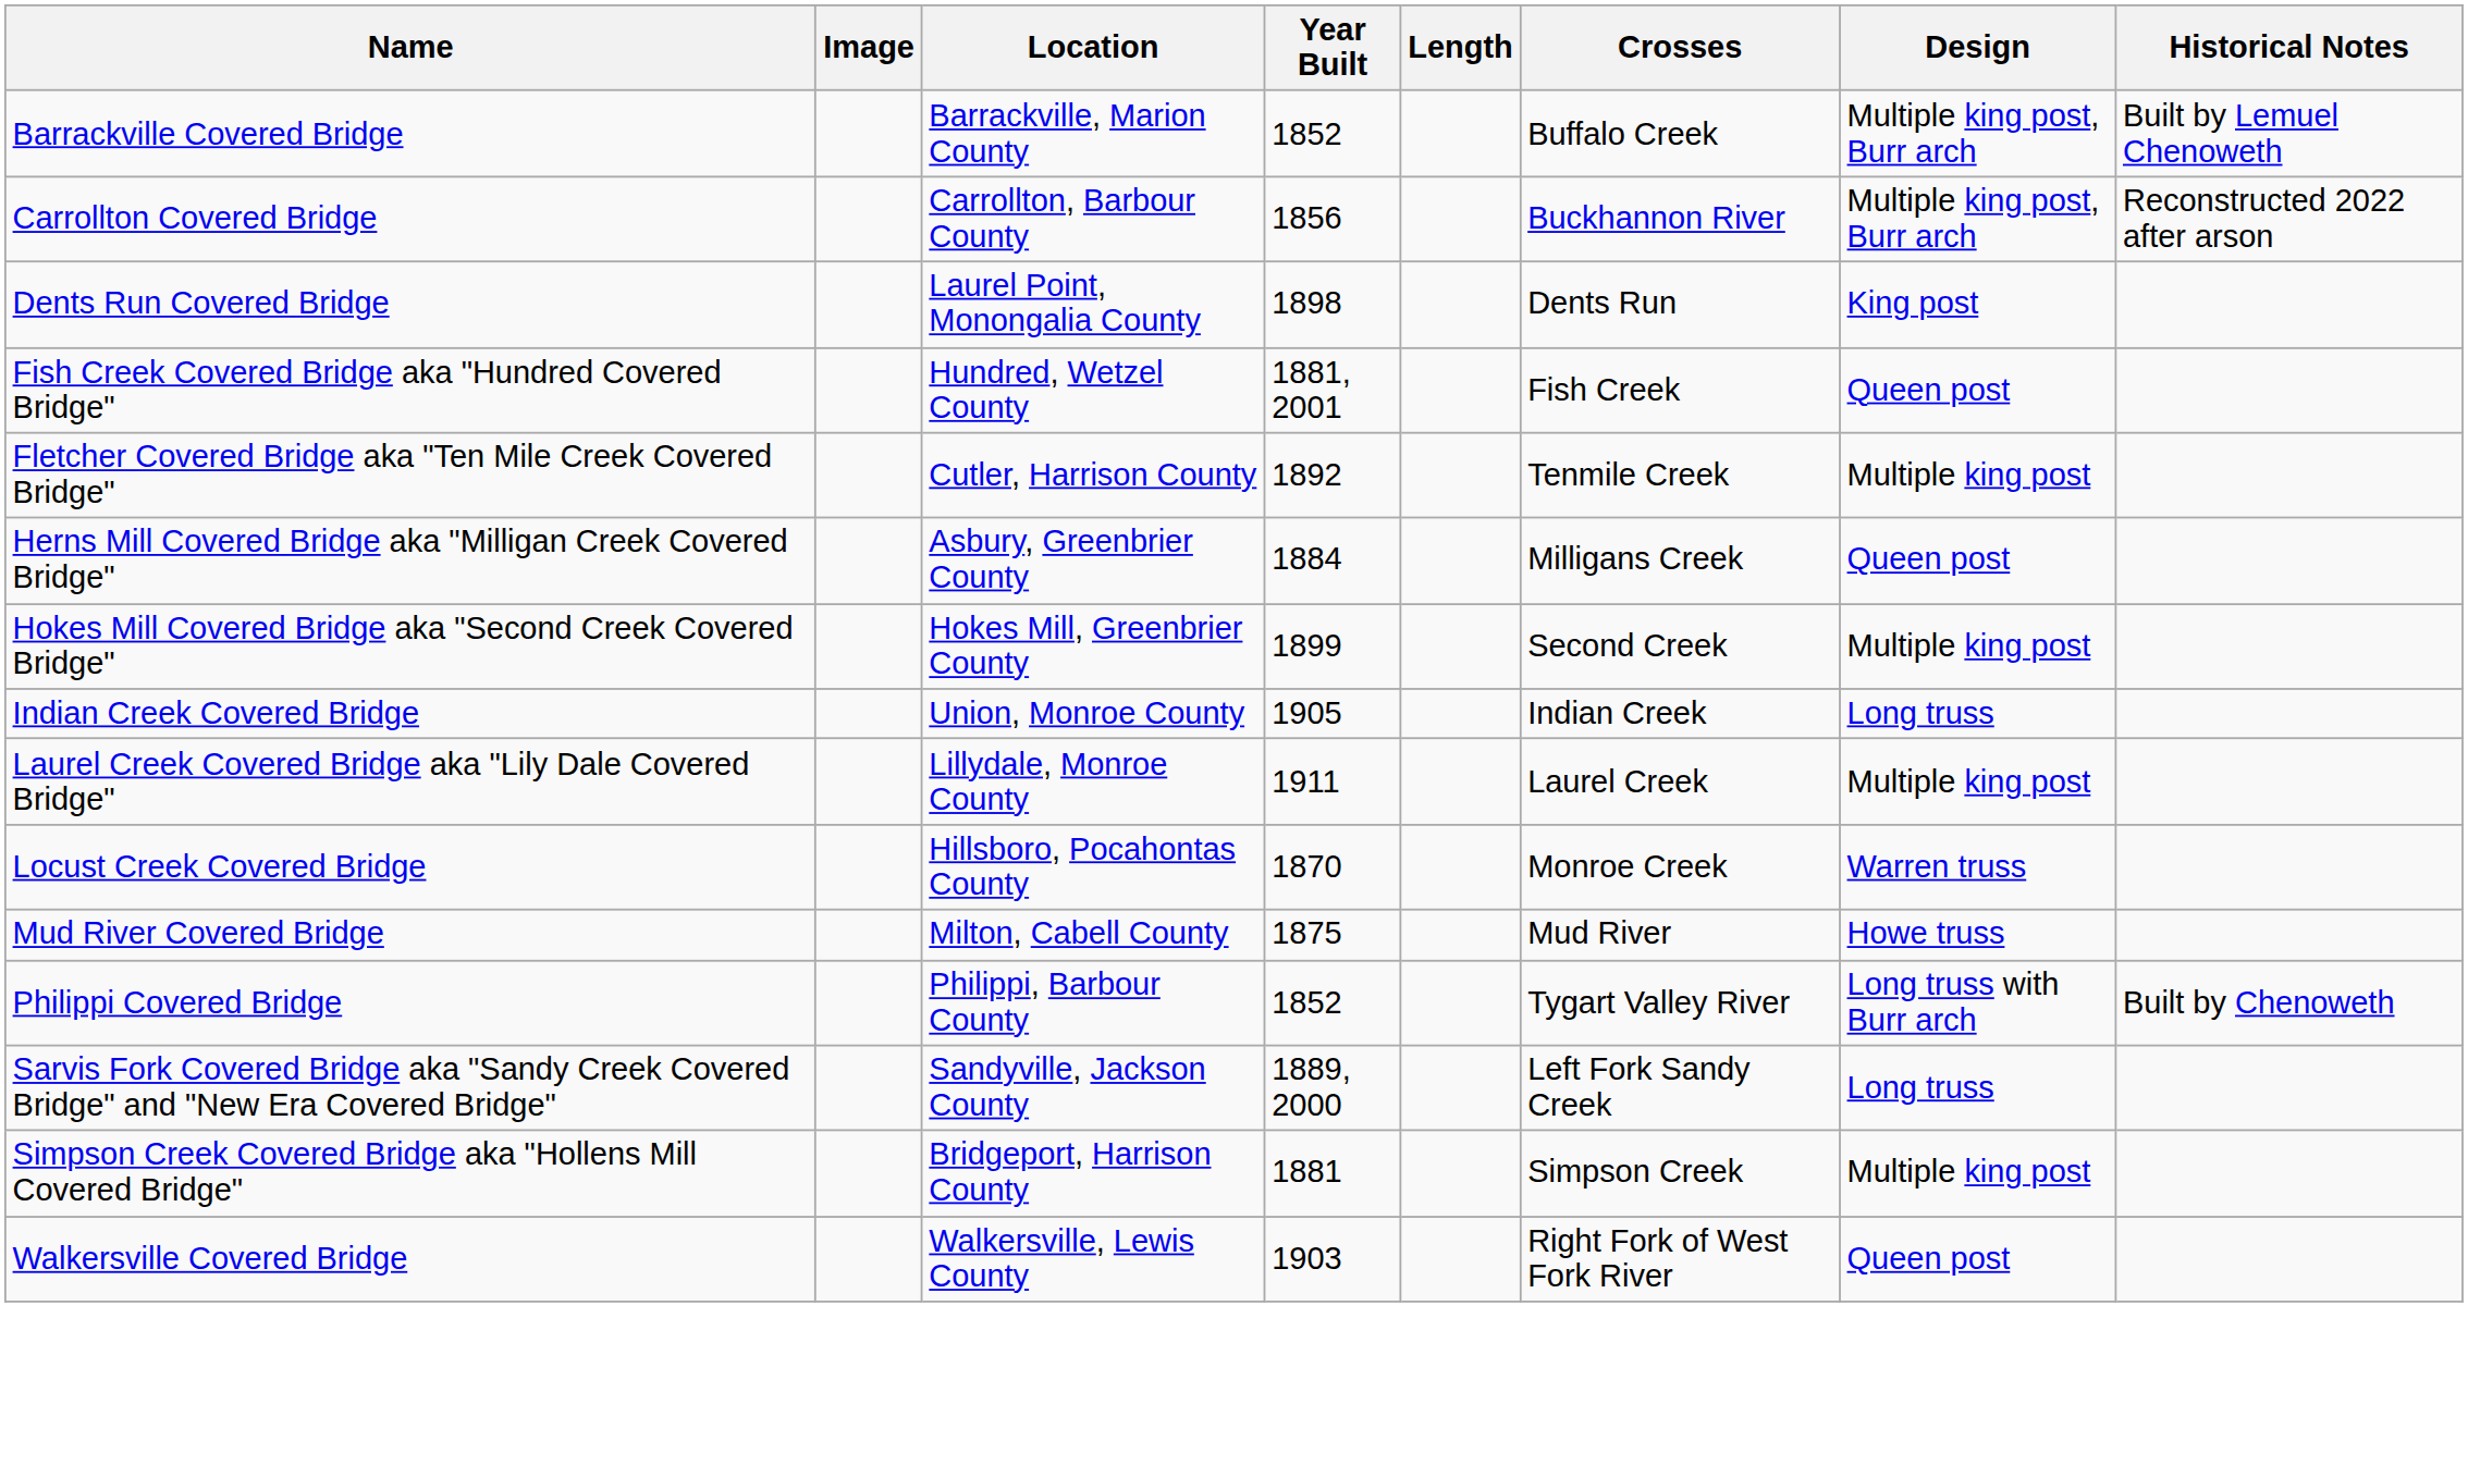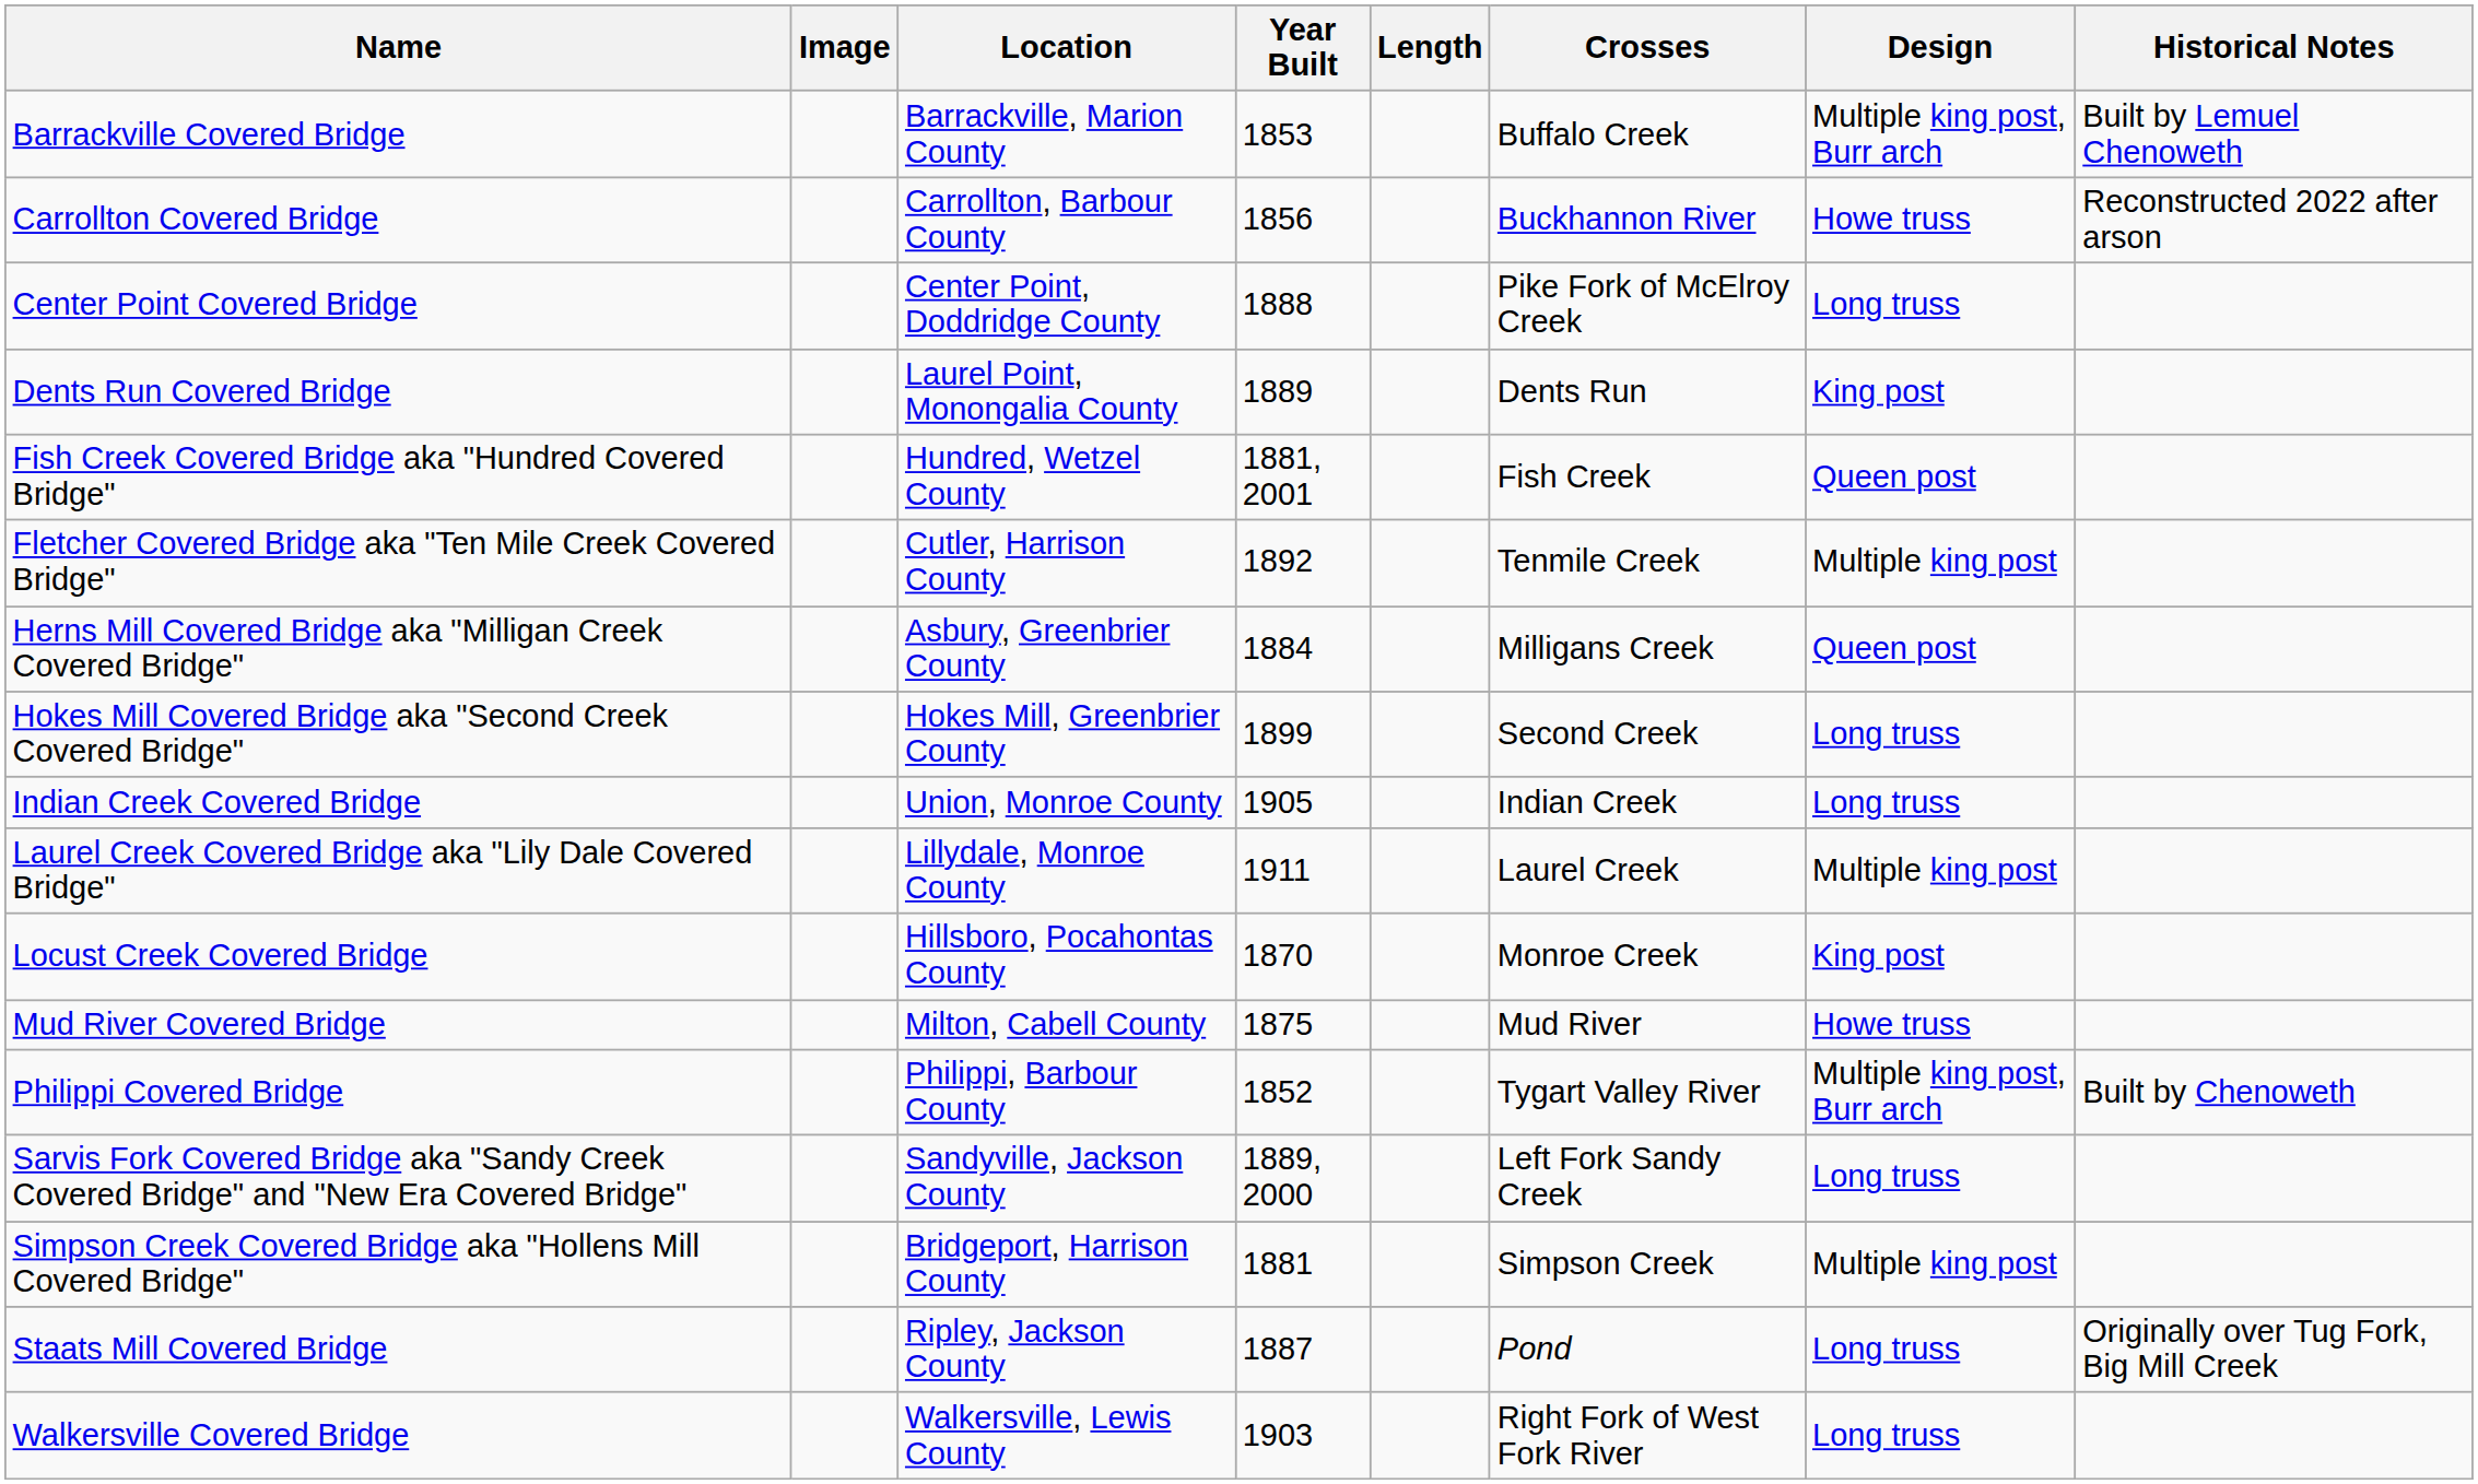Barrackville Covered Bridge | Year Built: 1852 -> 1853
Carrollton Covered Bridge | Design: Multiple king post, Burr arch -> Howe truss
+ row: Center Point Covered Bridge | Center Point, Doddridge County | 1888 | Pike Fork of McElroy Creek | Long truss
Dents Run Covered Bridge | Year Built: 1898 -> 1889
Hokes Mill Covered Bridge aka "Second Creek Covered Bridge" | Design: Multiple king post -> Long truss
Locust Creek Covered Bridge | Design: Warren truss -> King post
Philippi Covered Bridge | Design: Long truss with Burr arch -> Multiple king post, Burr arch
+ row: Staats Mill Covered Bridge | Ripley, Jackson County | 1887 | Pond | Long truss | Originally over Tug Fork, Big Mill Creek
Walkersville Covered Bridge | Design: Queen post -> Long truss
